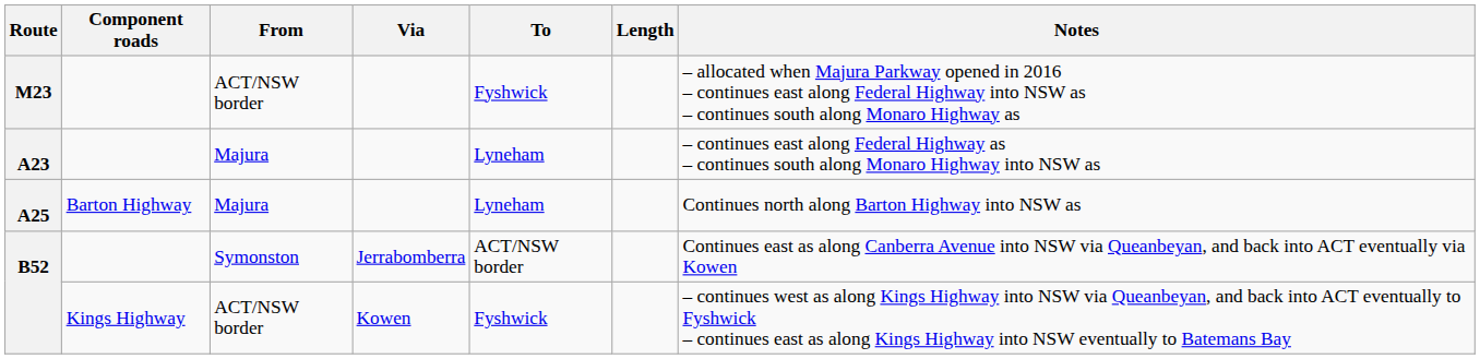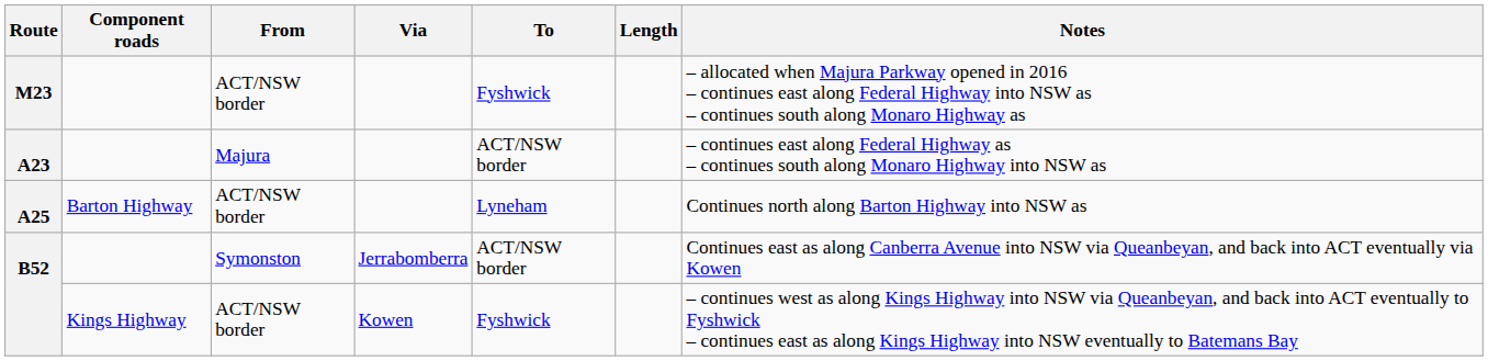A23 | To: Lyneham -> ACT/NSW border
A25 | From: Majura -> ACT/NSW border
